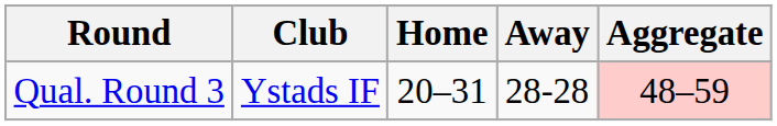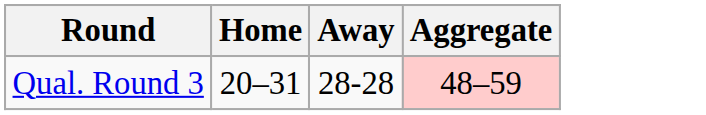- column: Club | Ystads IF
